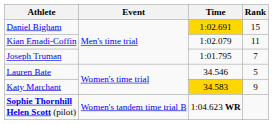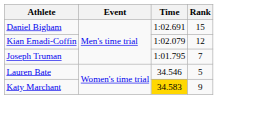Daniel Bigham | Time: gold background -> no background
Kian Emadi-Coffin | Rank: 11 -> 12
- row: Sophie Thornhill Helen Scott (pilot) | Women's tandem time trial B | 1:04.623 WR
